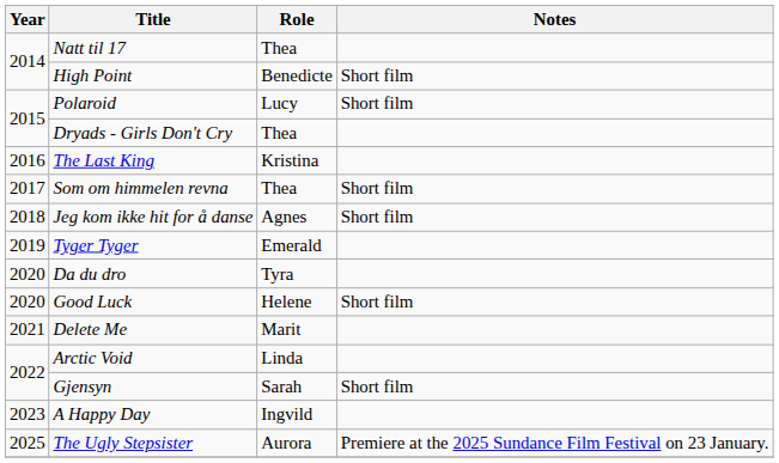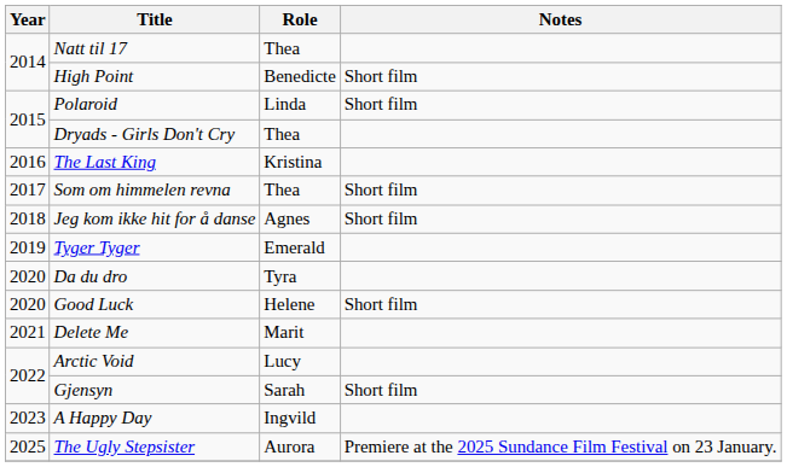Polaroid | Role: Lucy -> Linda
Arctic Void | Role: Linda -> Lucy
